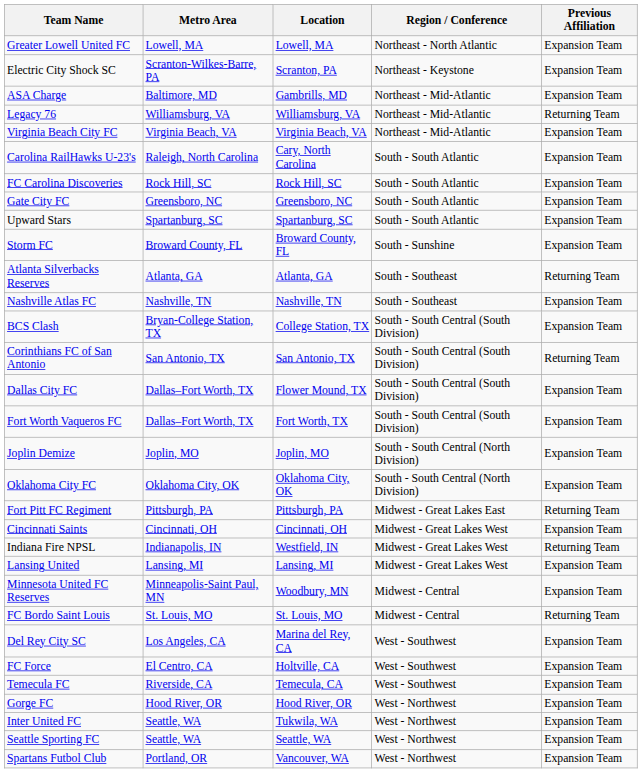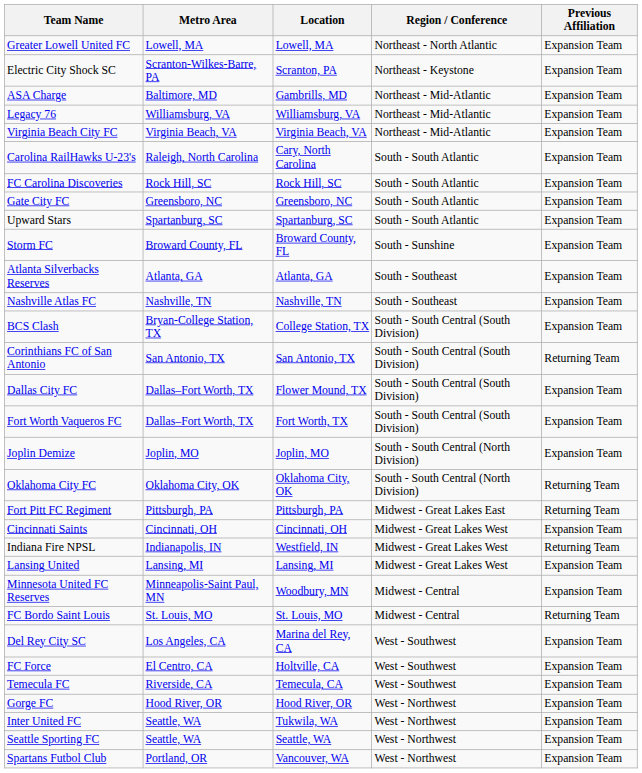Legacy 76 | Previous Affiliation: Returning Team -> Expansion Team
Atlanta Silverbacks Reserves | Previous Affiliation: Returning Team -> Expansion Team
Oklahoma City FC | Previous Affiliation: Expansion Team -> Returning Team
